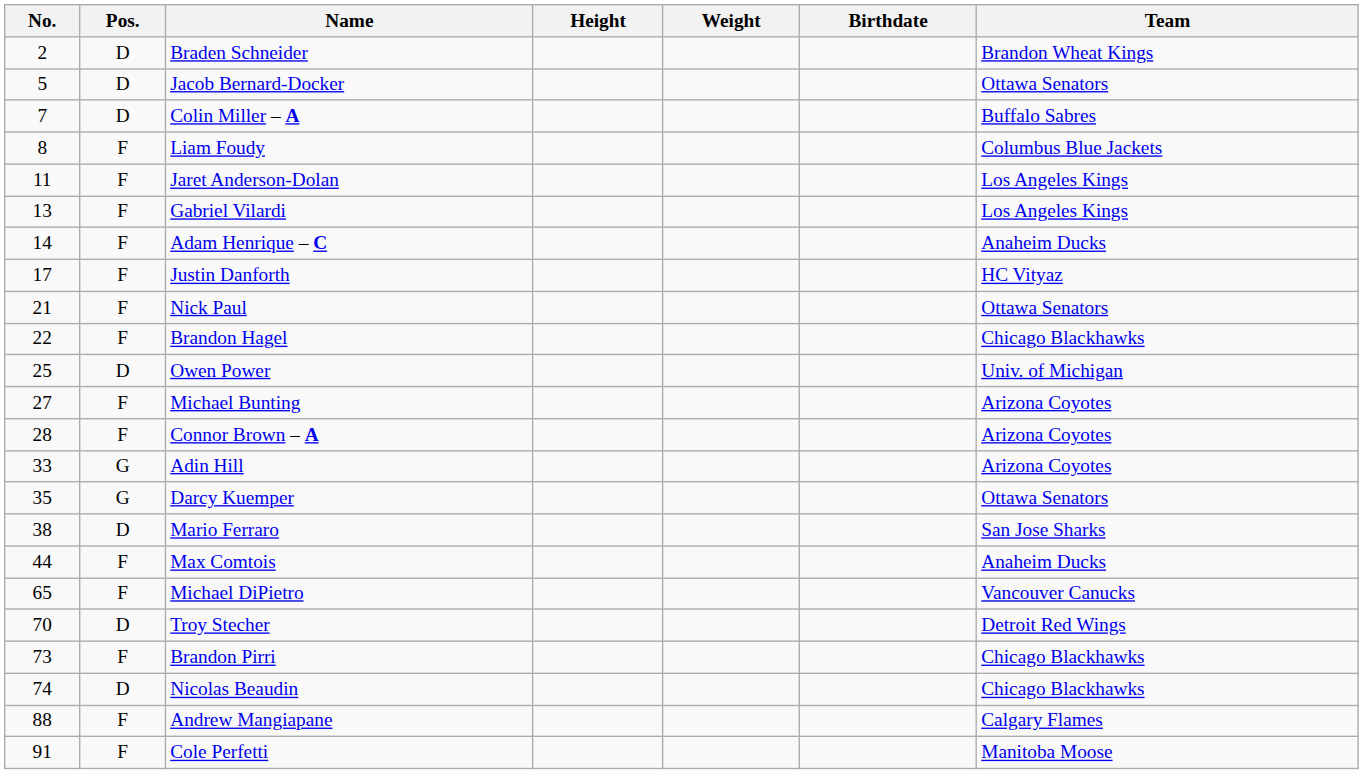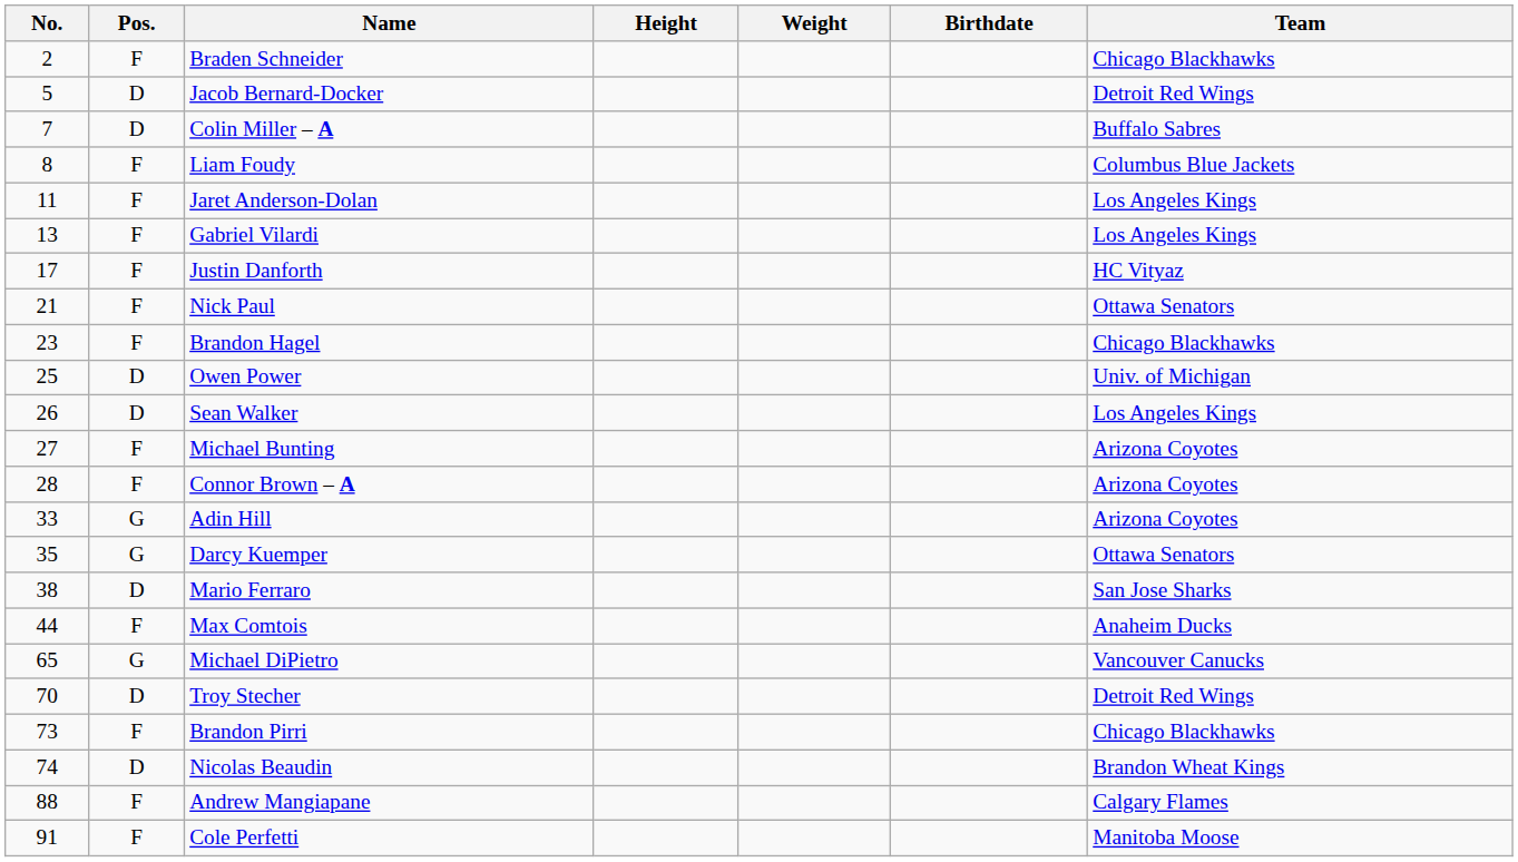Braden Schneider | Pos.: D -> F
Braden Schneider | Team: Brandon Wheat Kings -> Chicago Blackhawks
Jacob Bernard-Docker | Team: Ottawa Senators -> Detroit Red Wings
- row: 14 | F | Adam Henrique – C | Anaheim Ducks
Brandon Hagel | No.: 22 -> 23
+ row: 26 | D | Sean Walker | Los Angeles Kings
Michael DiPietro | Pos.: F -> G
Nicolas Beaudin | Team: Chicago Blackhawks -> Brandon Wheat Kings
